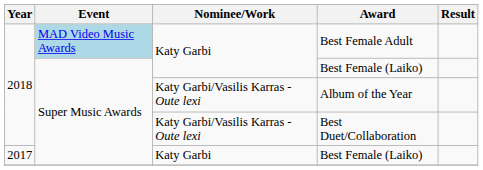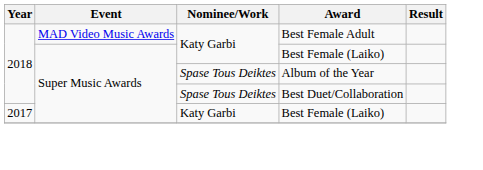Best Female Adult | Event: lightblue background -> no background
Album of the Year | Nominee/Work: Katy Garbi/Vasilis Karras - Oute lexi -> Spase Tous Deiktes
Best Duet/Collaboration | Nominee/Work: Katy Garbi/Vasilis Karras - Oute lexi -> Spase Tous Deiktes
